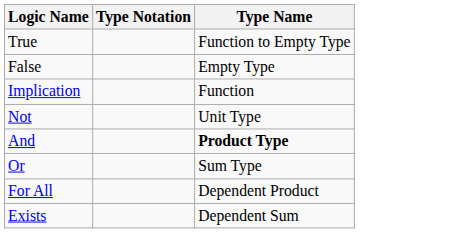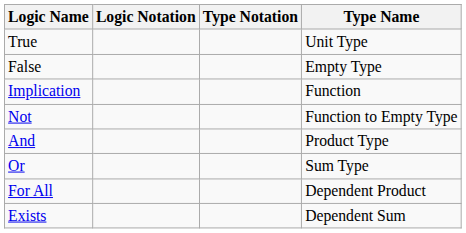+ column: Logic Notation
True | Type Name: Function to Empty Type -> Unit Type
Not | Type Name: Unit Type -> Function to Empty Type
And | Type Name: bold -> normal
